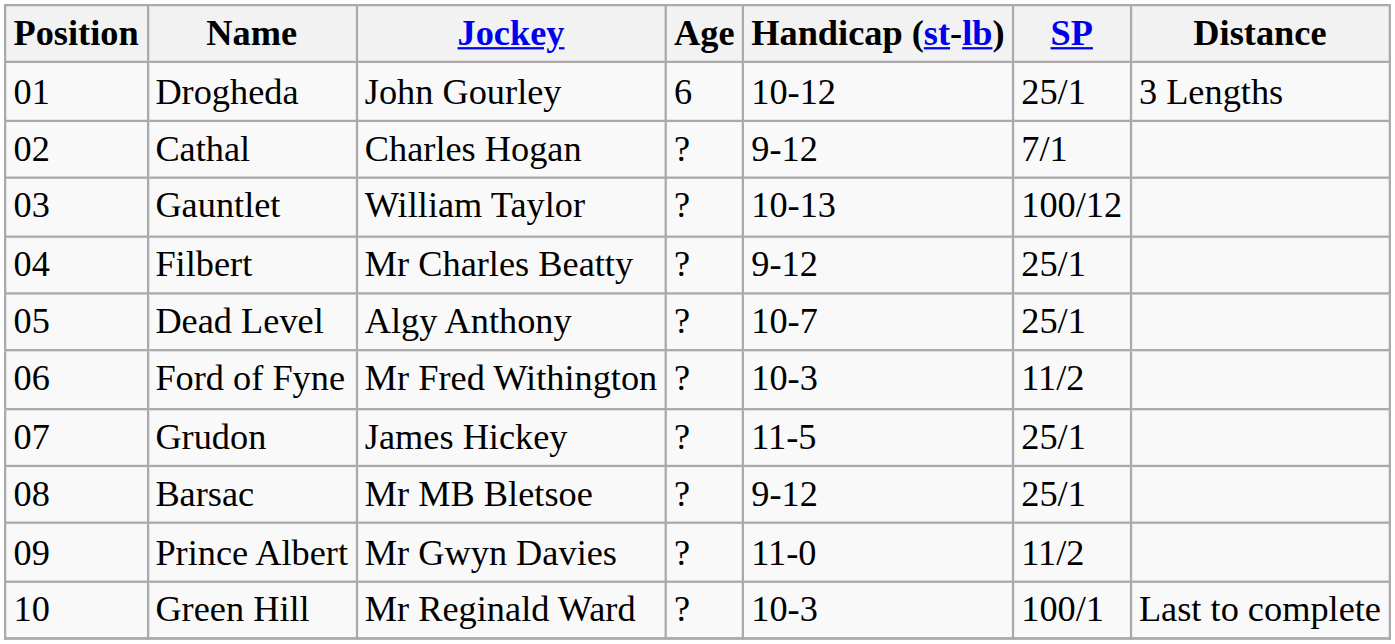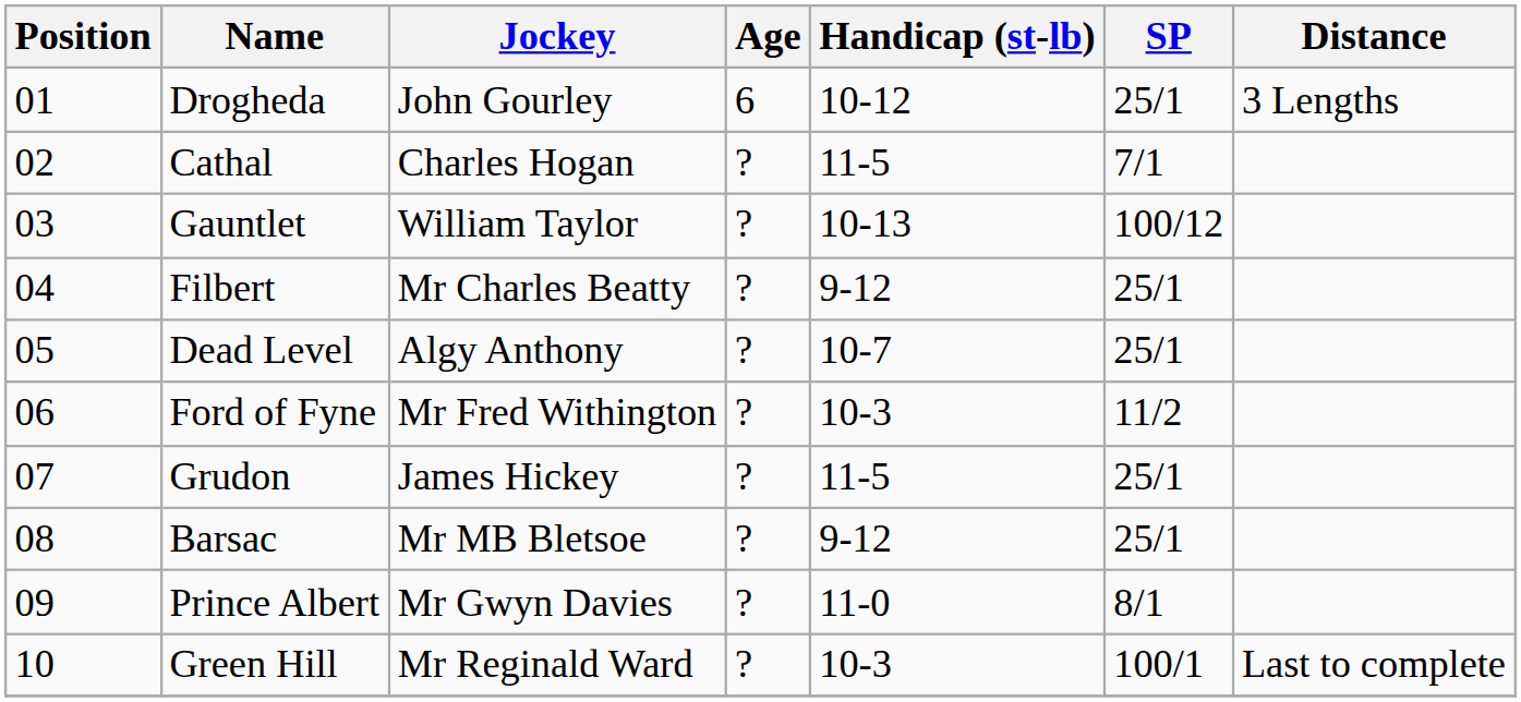Cathal | Handicap (st-lb): 9-12 -> 11-5
Prince Albert | SP: 11/2 -> 8/1
